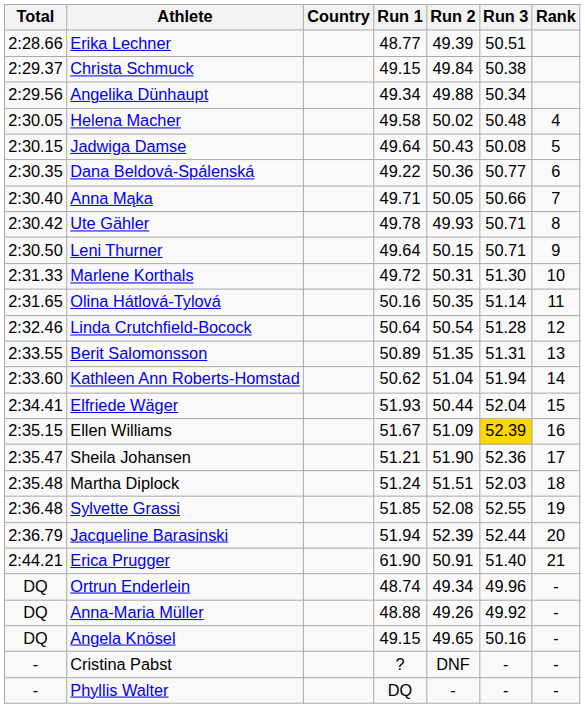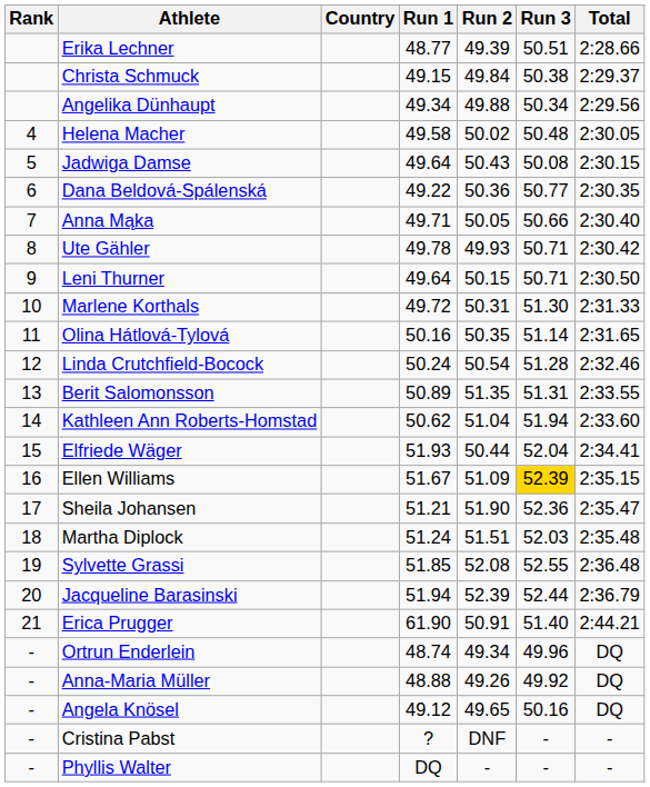columns swapped: Rank <-> Total
Linda Crutchfield-Bocock | Run 1: 50.64 -> 50.24
Angela Knösel | Run 1: 49.15 -> 49.12
